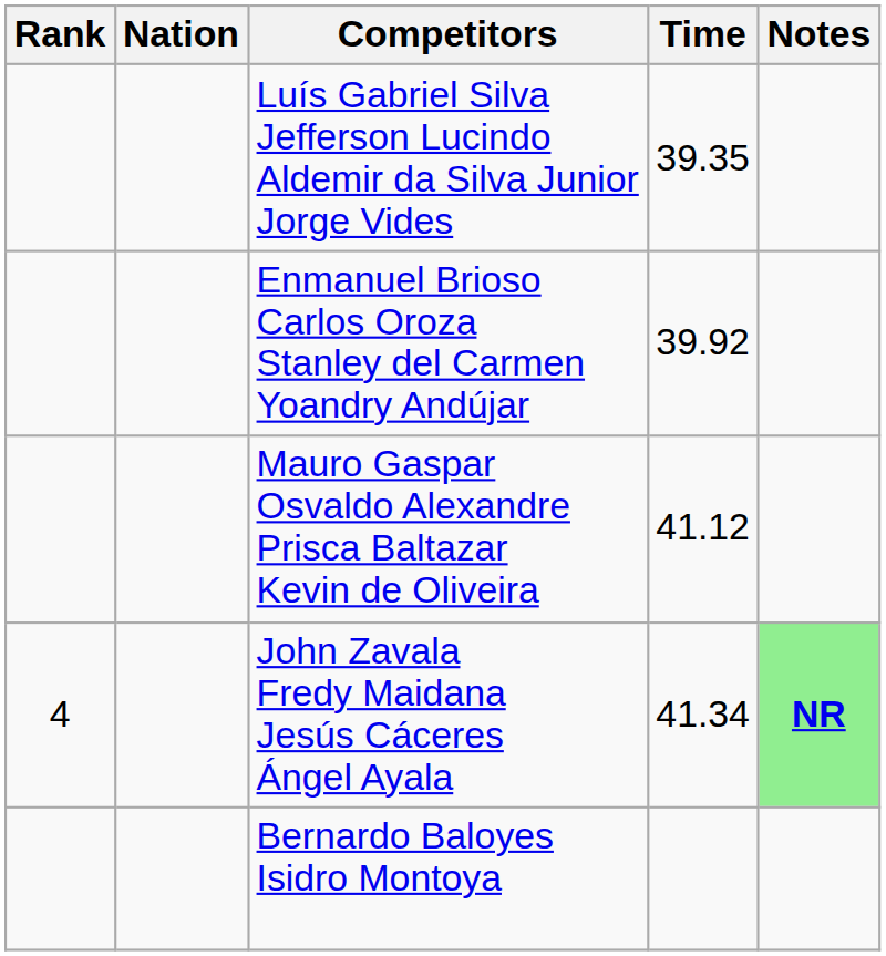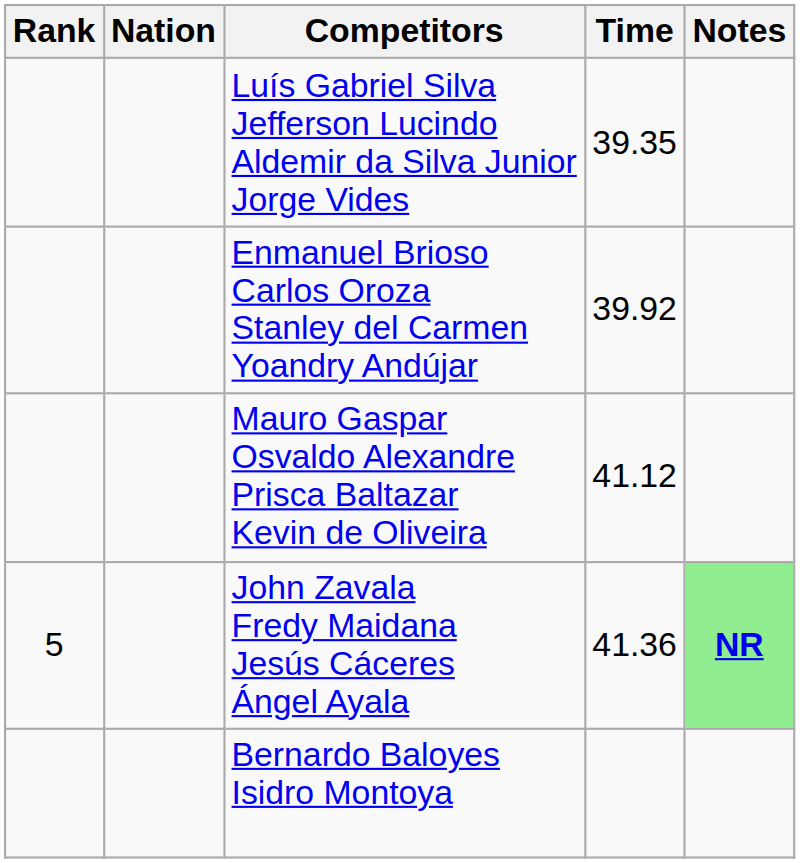John Zavala Fredy Maidana Jesús Cáceres Ángel Ayala | Rank: 4 -> 5
John Zavala Fredy Maidana Jesús Cáceres Ángel Ayala | Time: 41.34 -> 41.36
